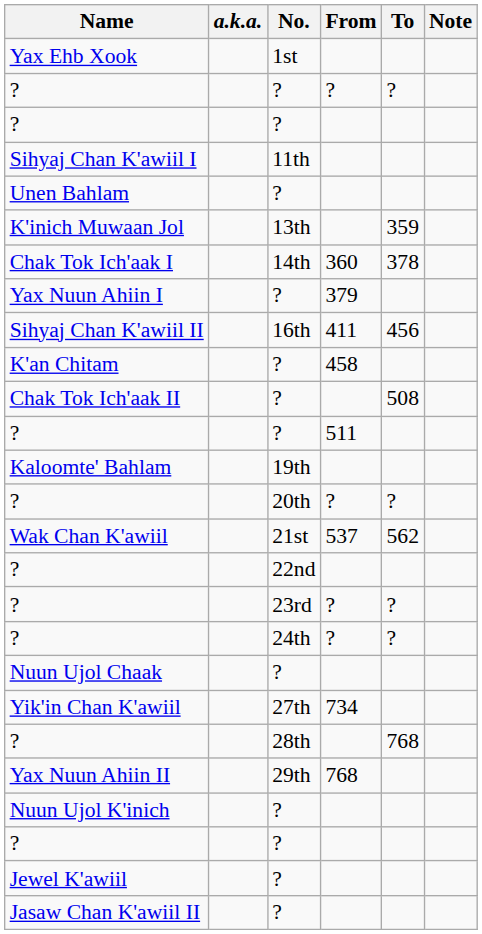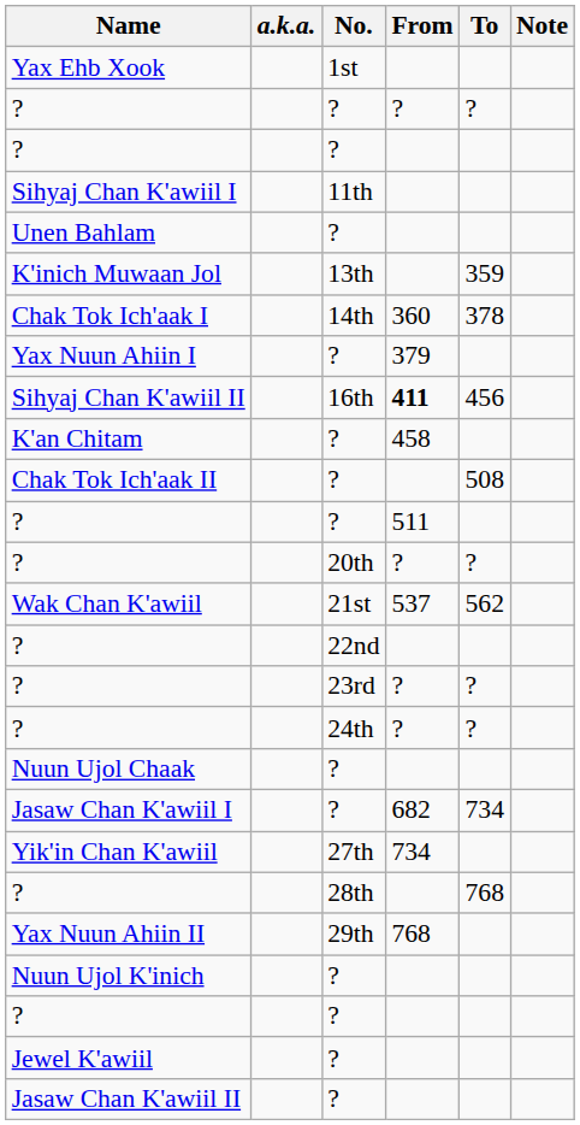Sihyaj Chan K'awiil II | From: normal -> bold
- row: Kaloomte' Bahlam | 19th
+ row: Jasaw Chan K'awiil I | ? | 682 | 734
